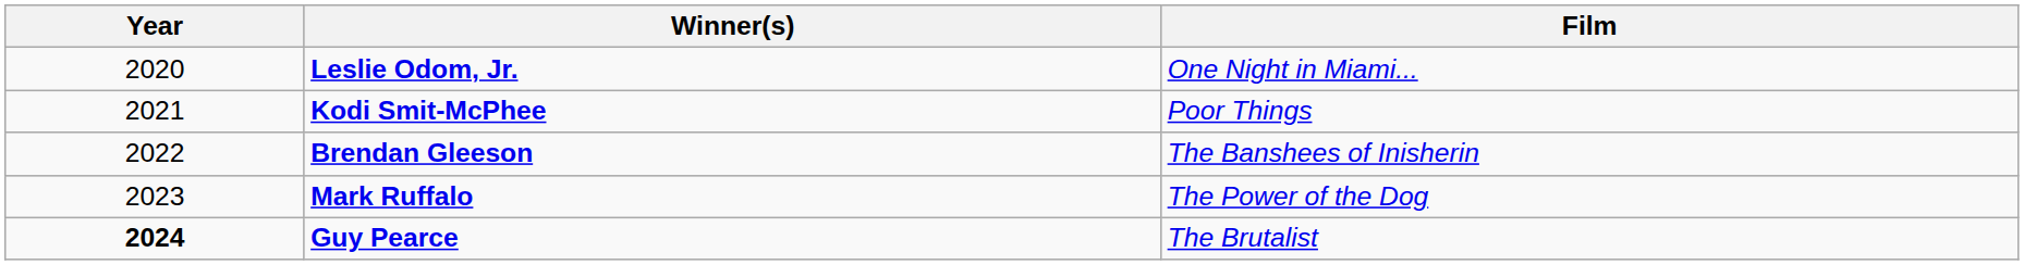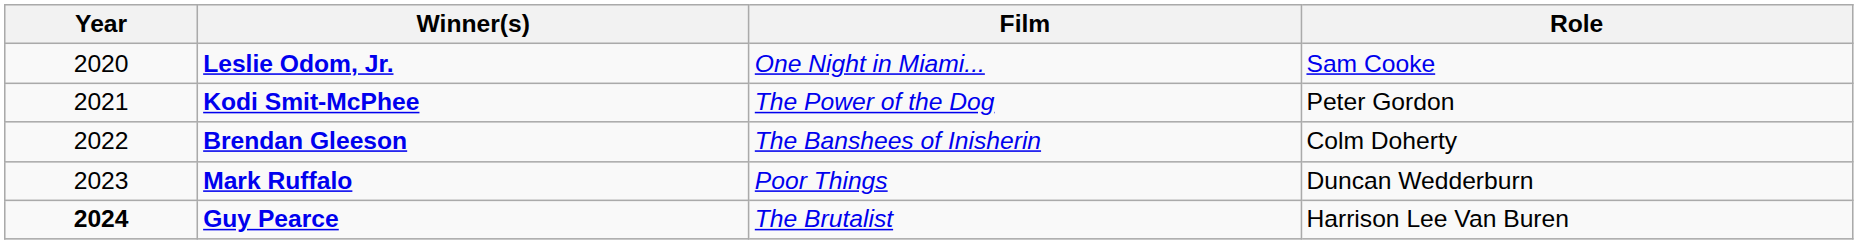+ column: Role | Sam Cooke | Peter Gordon | Colm Doherty | Duncan Wedderburn | Harrison Lee Van Buren
Kodi Smit-McPhee | Film: Poor Things -> The Power of the Dog
Mark Ruffalo | Film: The Power of the Dog -> Poor Things
